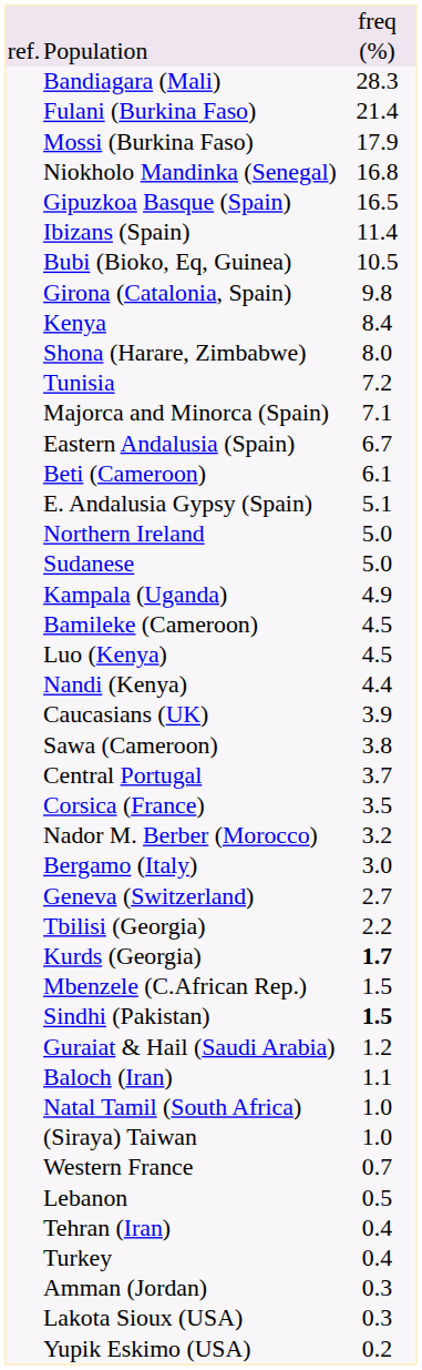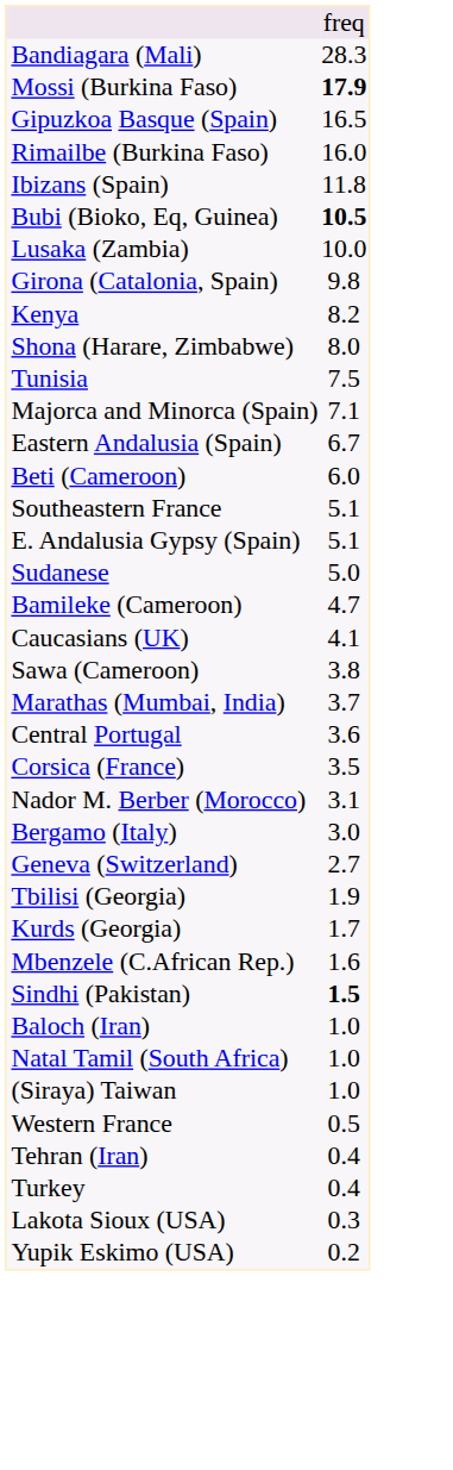- row: ref. | Population | (%)
- row: Fulani (Burkina Faso) | 21.4
Mossi (Burkina Faso) | column 3: normal -> bold
- row: Niokholo Mandinka (Senegal) | 16.8
+ row: Rimailbe (Burkina Faso) | 16.0
Ibizans (Spain) | column 3: 11.4 -> 11.8
Bubi (Bioko, Eq, Guinea) | column 3: normal -> bold
+ row: Lusaka (Zambia) | 10.0
Kenya | column 3: 8.4 -> 8.2
Tunisia | column 3: 7.2 -> 7.5
Beti (Cameroon) | column 3: 6.1 -> 6.0
+ row: Southeastern France | 5.1
- row: Northern Ireland | 5.0
- row: Kampala (Uganda) | 4.9
Bamileke (Cameroon) | column 3: 4.5 -> 4.7
- row: Luo (Kenya) | 4.5
- row: Nandi (Kenya) | 4.4
Caucasians (UK) | column 3: 3.9 -> 4.1
+ row: Marathas (Mumbai, India) | 3.7
Central Portugal | column 3: 3.7 -> 3.6
Nador M. Berber (Morocco) | column 3: 3.2 -> 3.1
Tbilisi (Georgia) | column 3: 2.2 -> 1.9
Kurds (Georgia) | column 3: bold -> normal
Mbenzele (C.African Rep.) | column 3: 1.5 -> 1.6
- row: Guraiat & Hail (Saudi Arabia) | 1.2
Baloch (Iran) | column 3: 1.1 -> 1.0
Western France | column 3: 0.7 -> 0.5
- row: Lebanon | 0.5
- row: Amman (Jordan) | 0.3
